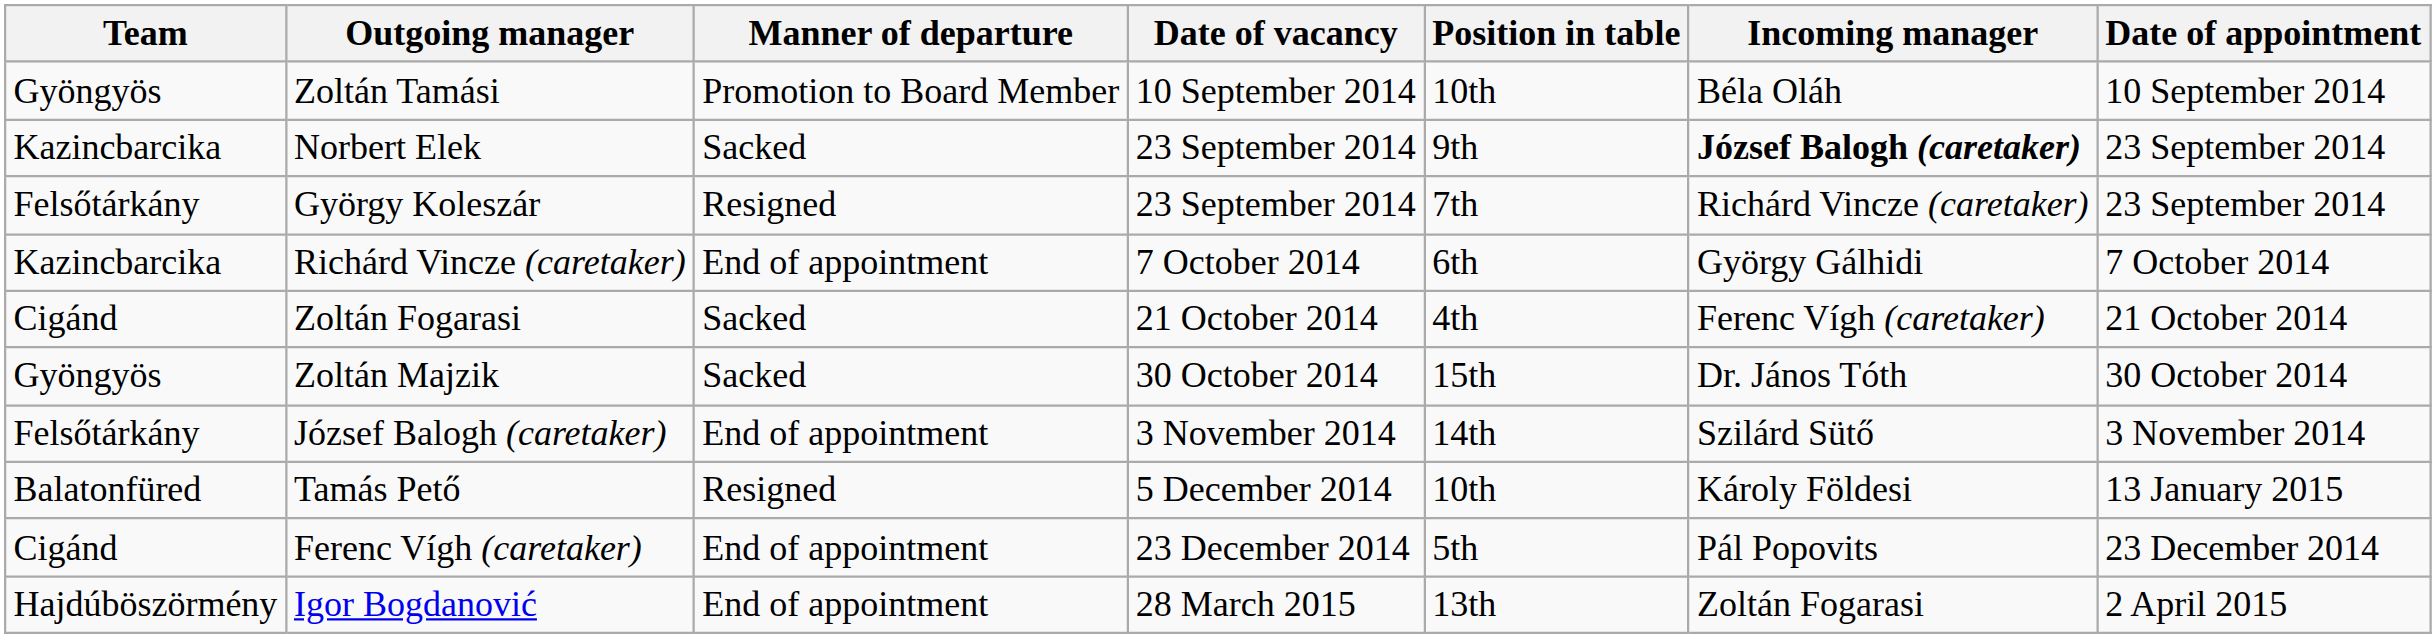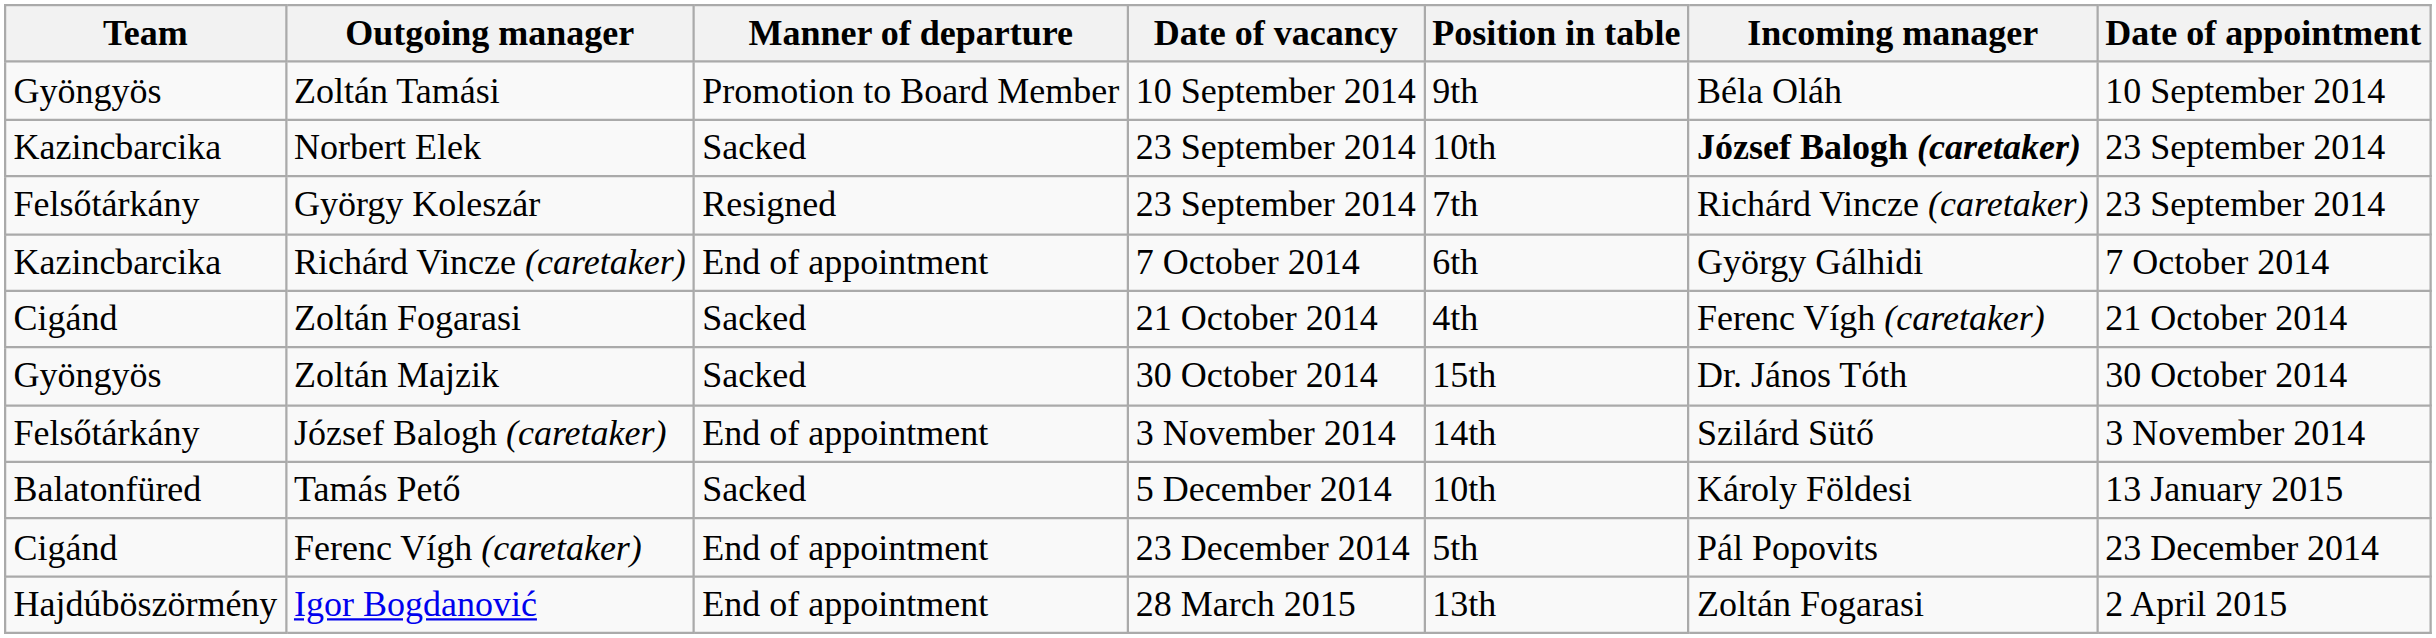Zoltán Tamási | Position in table: 10th -> 9th
Norbert Elek | Position in table: 9th -> 10th
Tamás Pető | Manner of departure: Resigned -> Sacked
